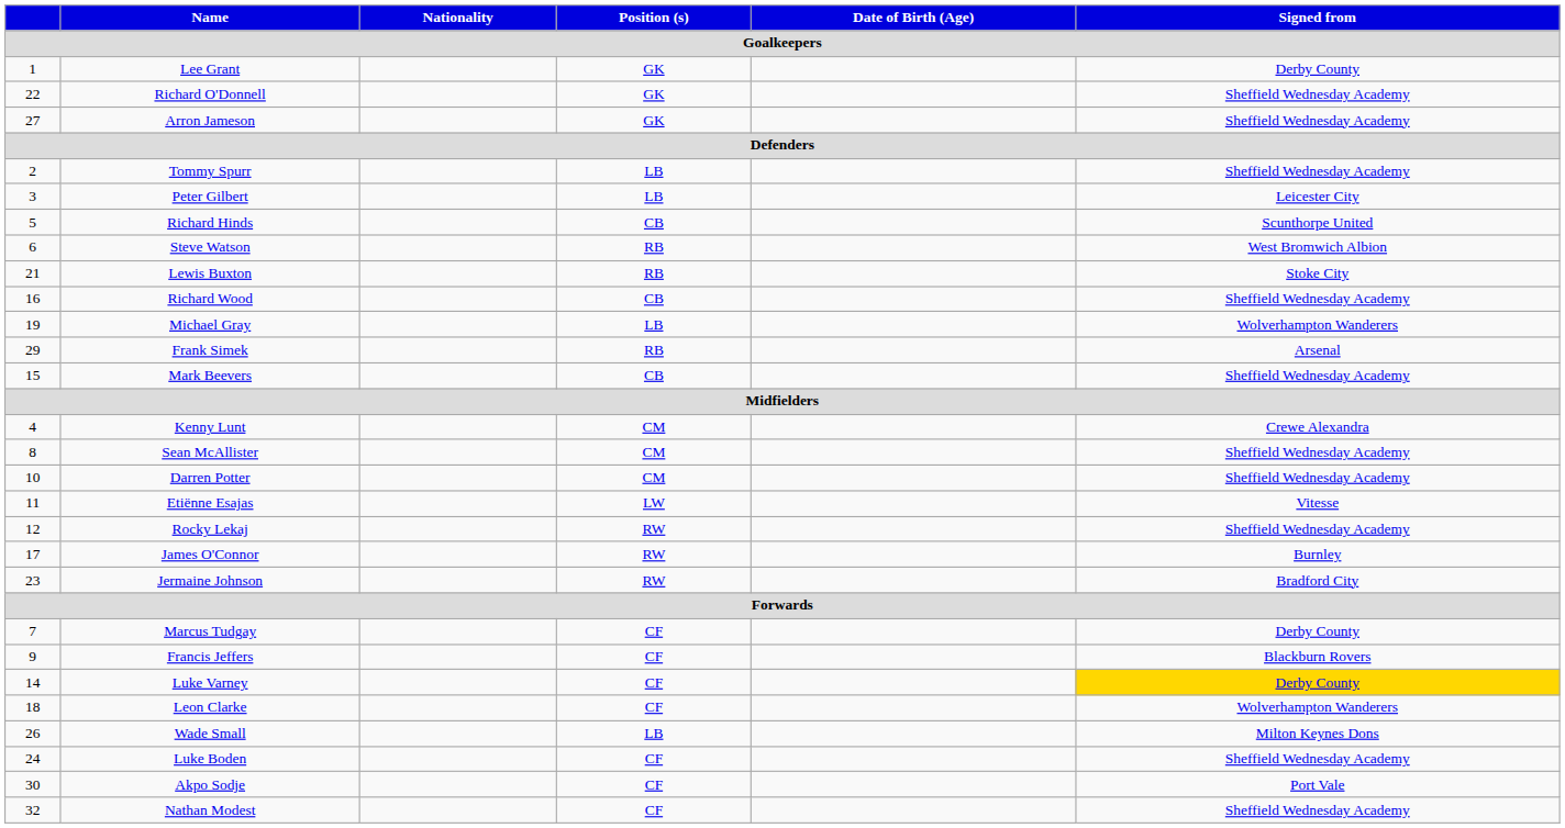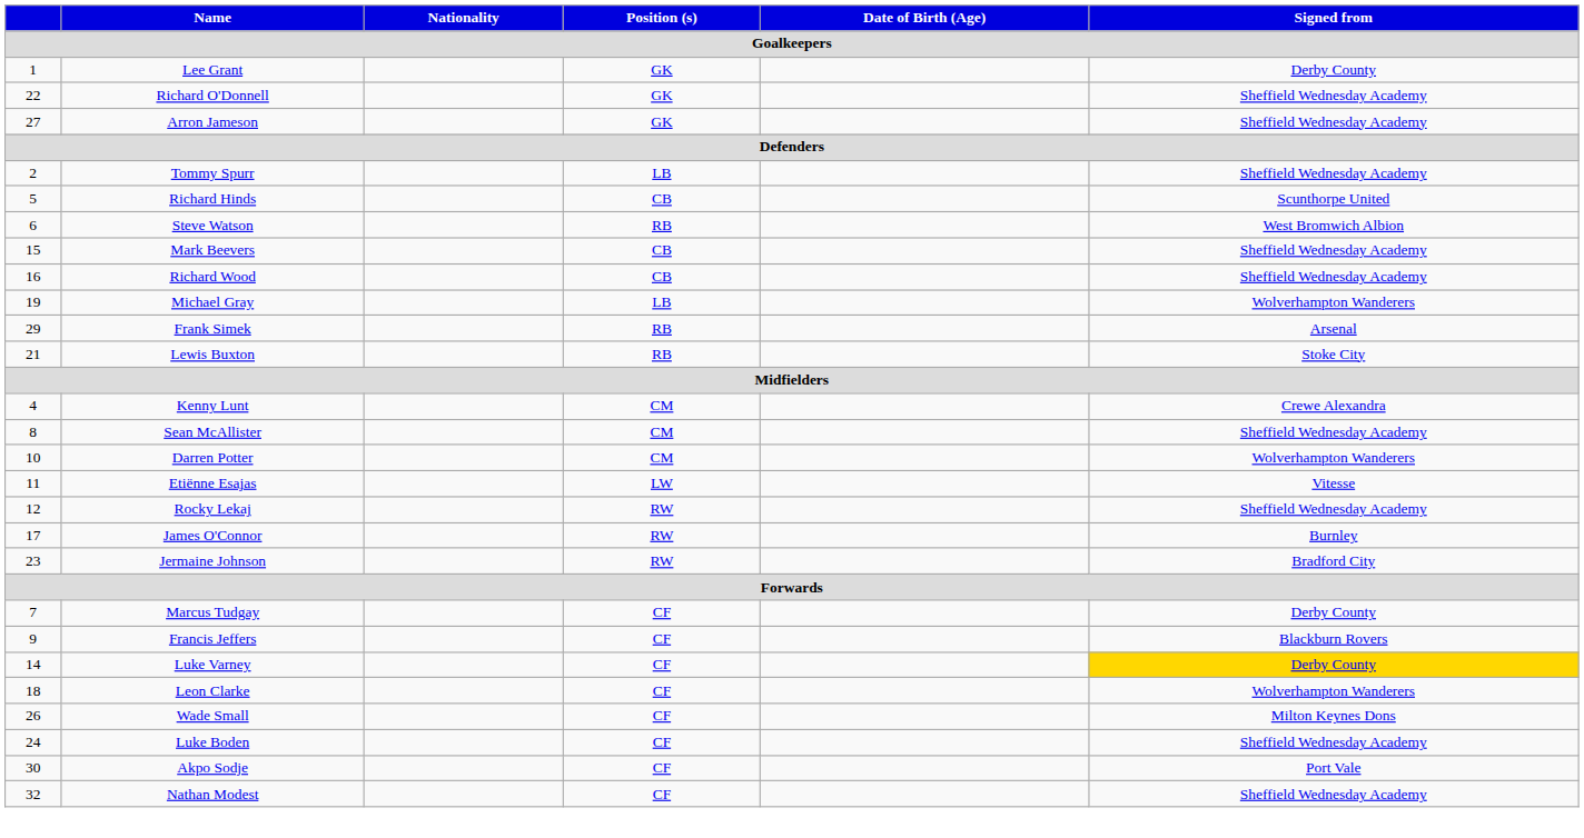- row: 3 | Peter Gilbert | LB | Leicester City
rows swapped: Mark Beevers <-> Lewis Buxton
Darren Potter | Signed from: Sheffield Wednesday Academy -> Wolverhampton Wanderers
Wade Small | Position (s): LB -> CF
